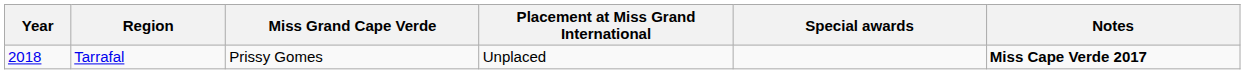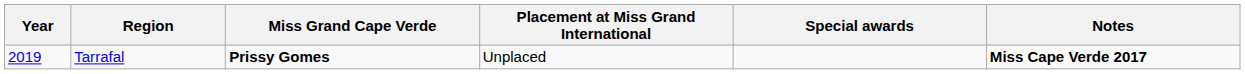Tarrafal | Year: 2018 -> 2019
Tarrafal | Miss Grand Cape Verde: normal -> bold
